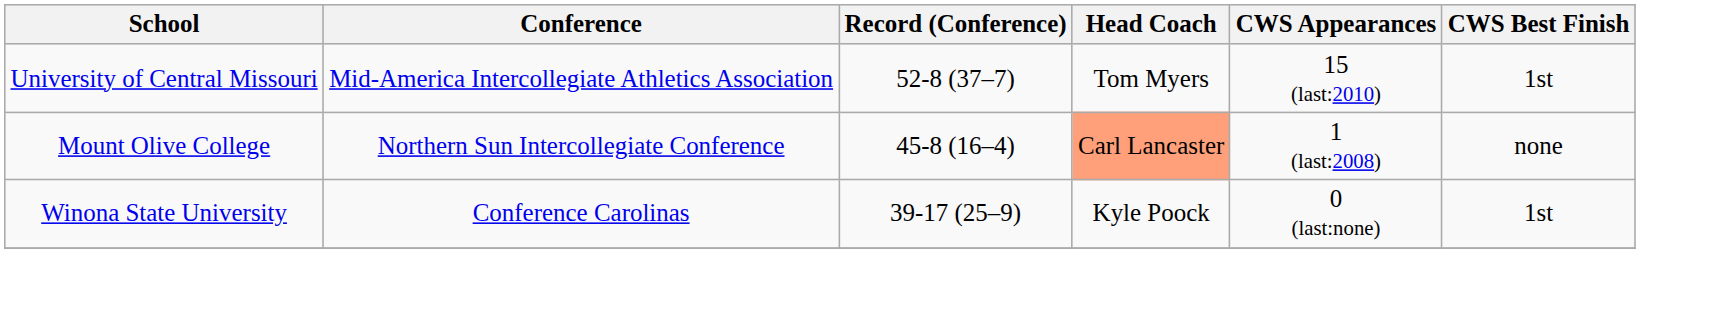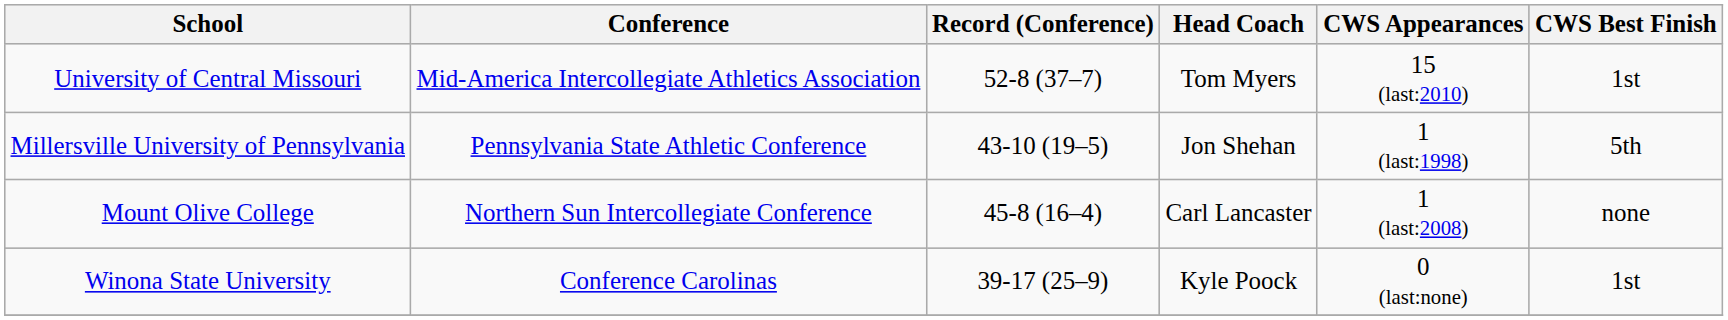+ row: Millersville University of Pennsylvania | Pennsylvania State Athletic Conference | 43-10 (19–5) | Jon Shehan | 1 (last:1998) | 5th
Mount Olive College | Head Coach: lightsalmon background -> no background
